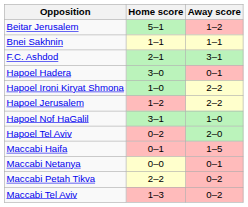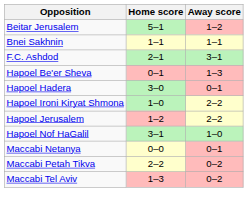+ row: Hapoel Be'er Sheva | 0–1 | 1–3
- row: Hapoel Tel Aviv | 0–2 | 2–0
- row: Maccabi Haifa | 0–1 | 1–5
